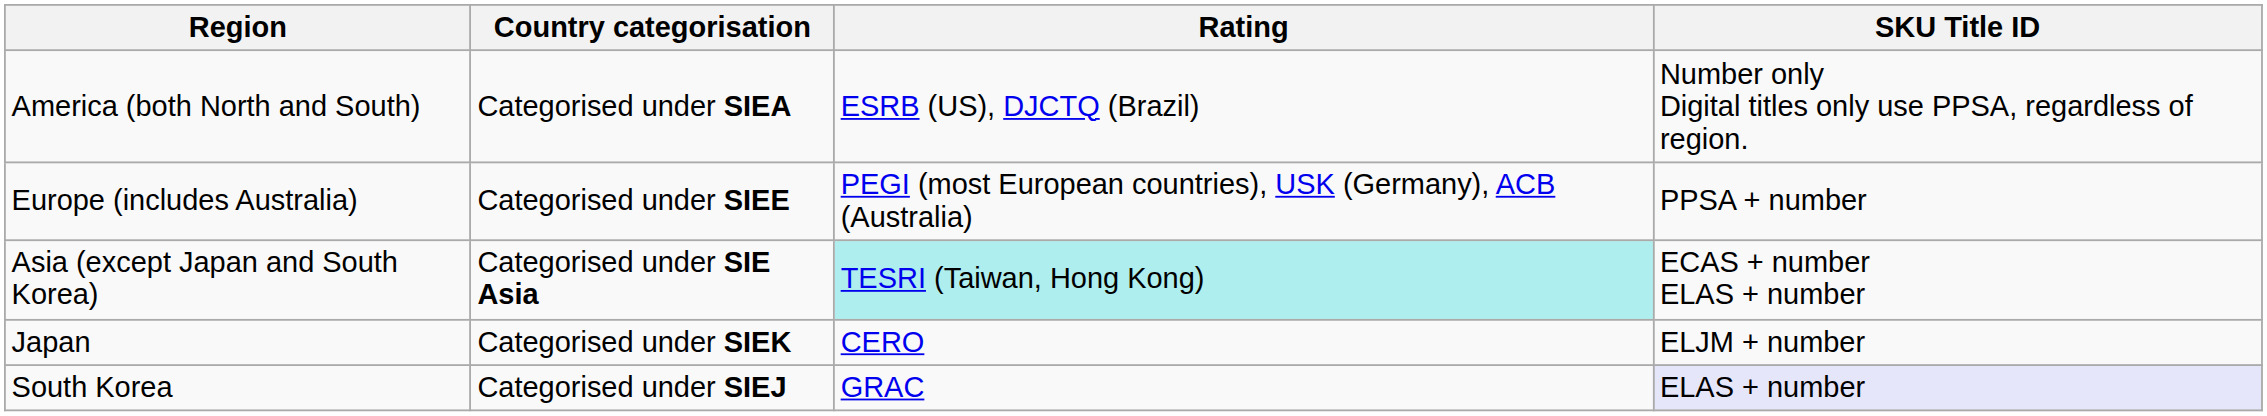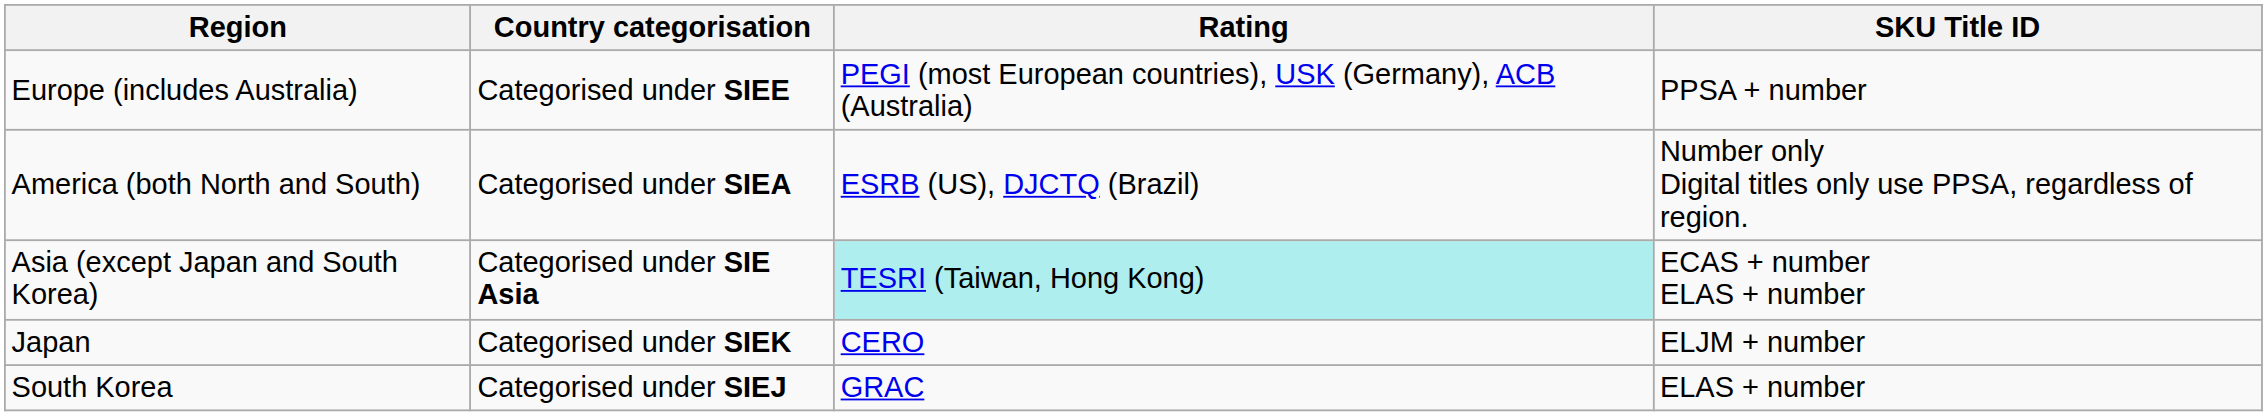rows swapped: America (both North and South) <-> Europe (includes Australia)
South Korea | SKU Title ID: lavender background -> no background
